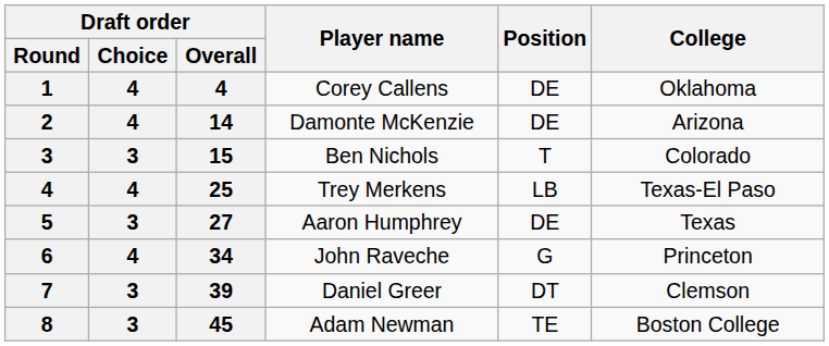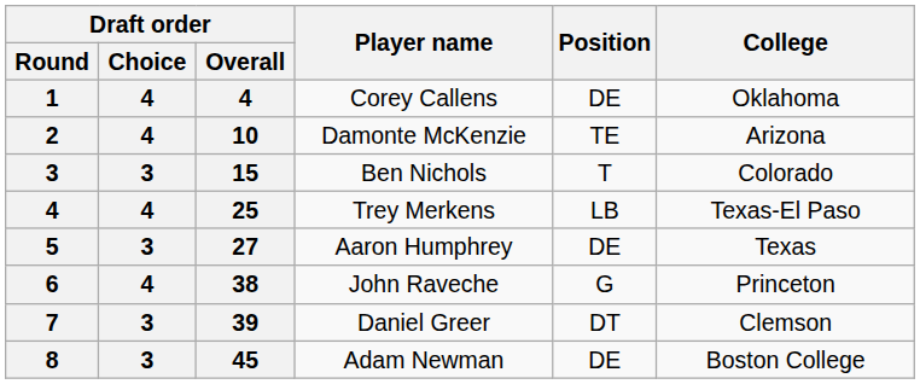Damonte McKenzie | Draft order / Overall: 14 -> 10
Damonte McKenzie | Position: DE -> TE
John Raveche | Draft order / Overall: 34 -> 38
Adam Newman | Position: TE -> DE
